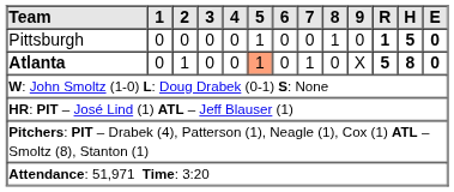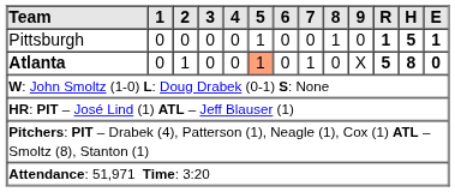Pittsburgh | E: 0 -> 1
